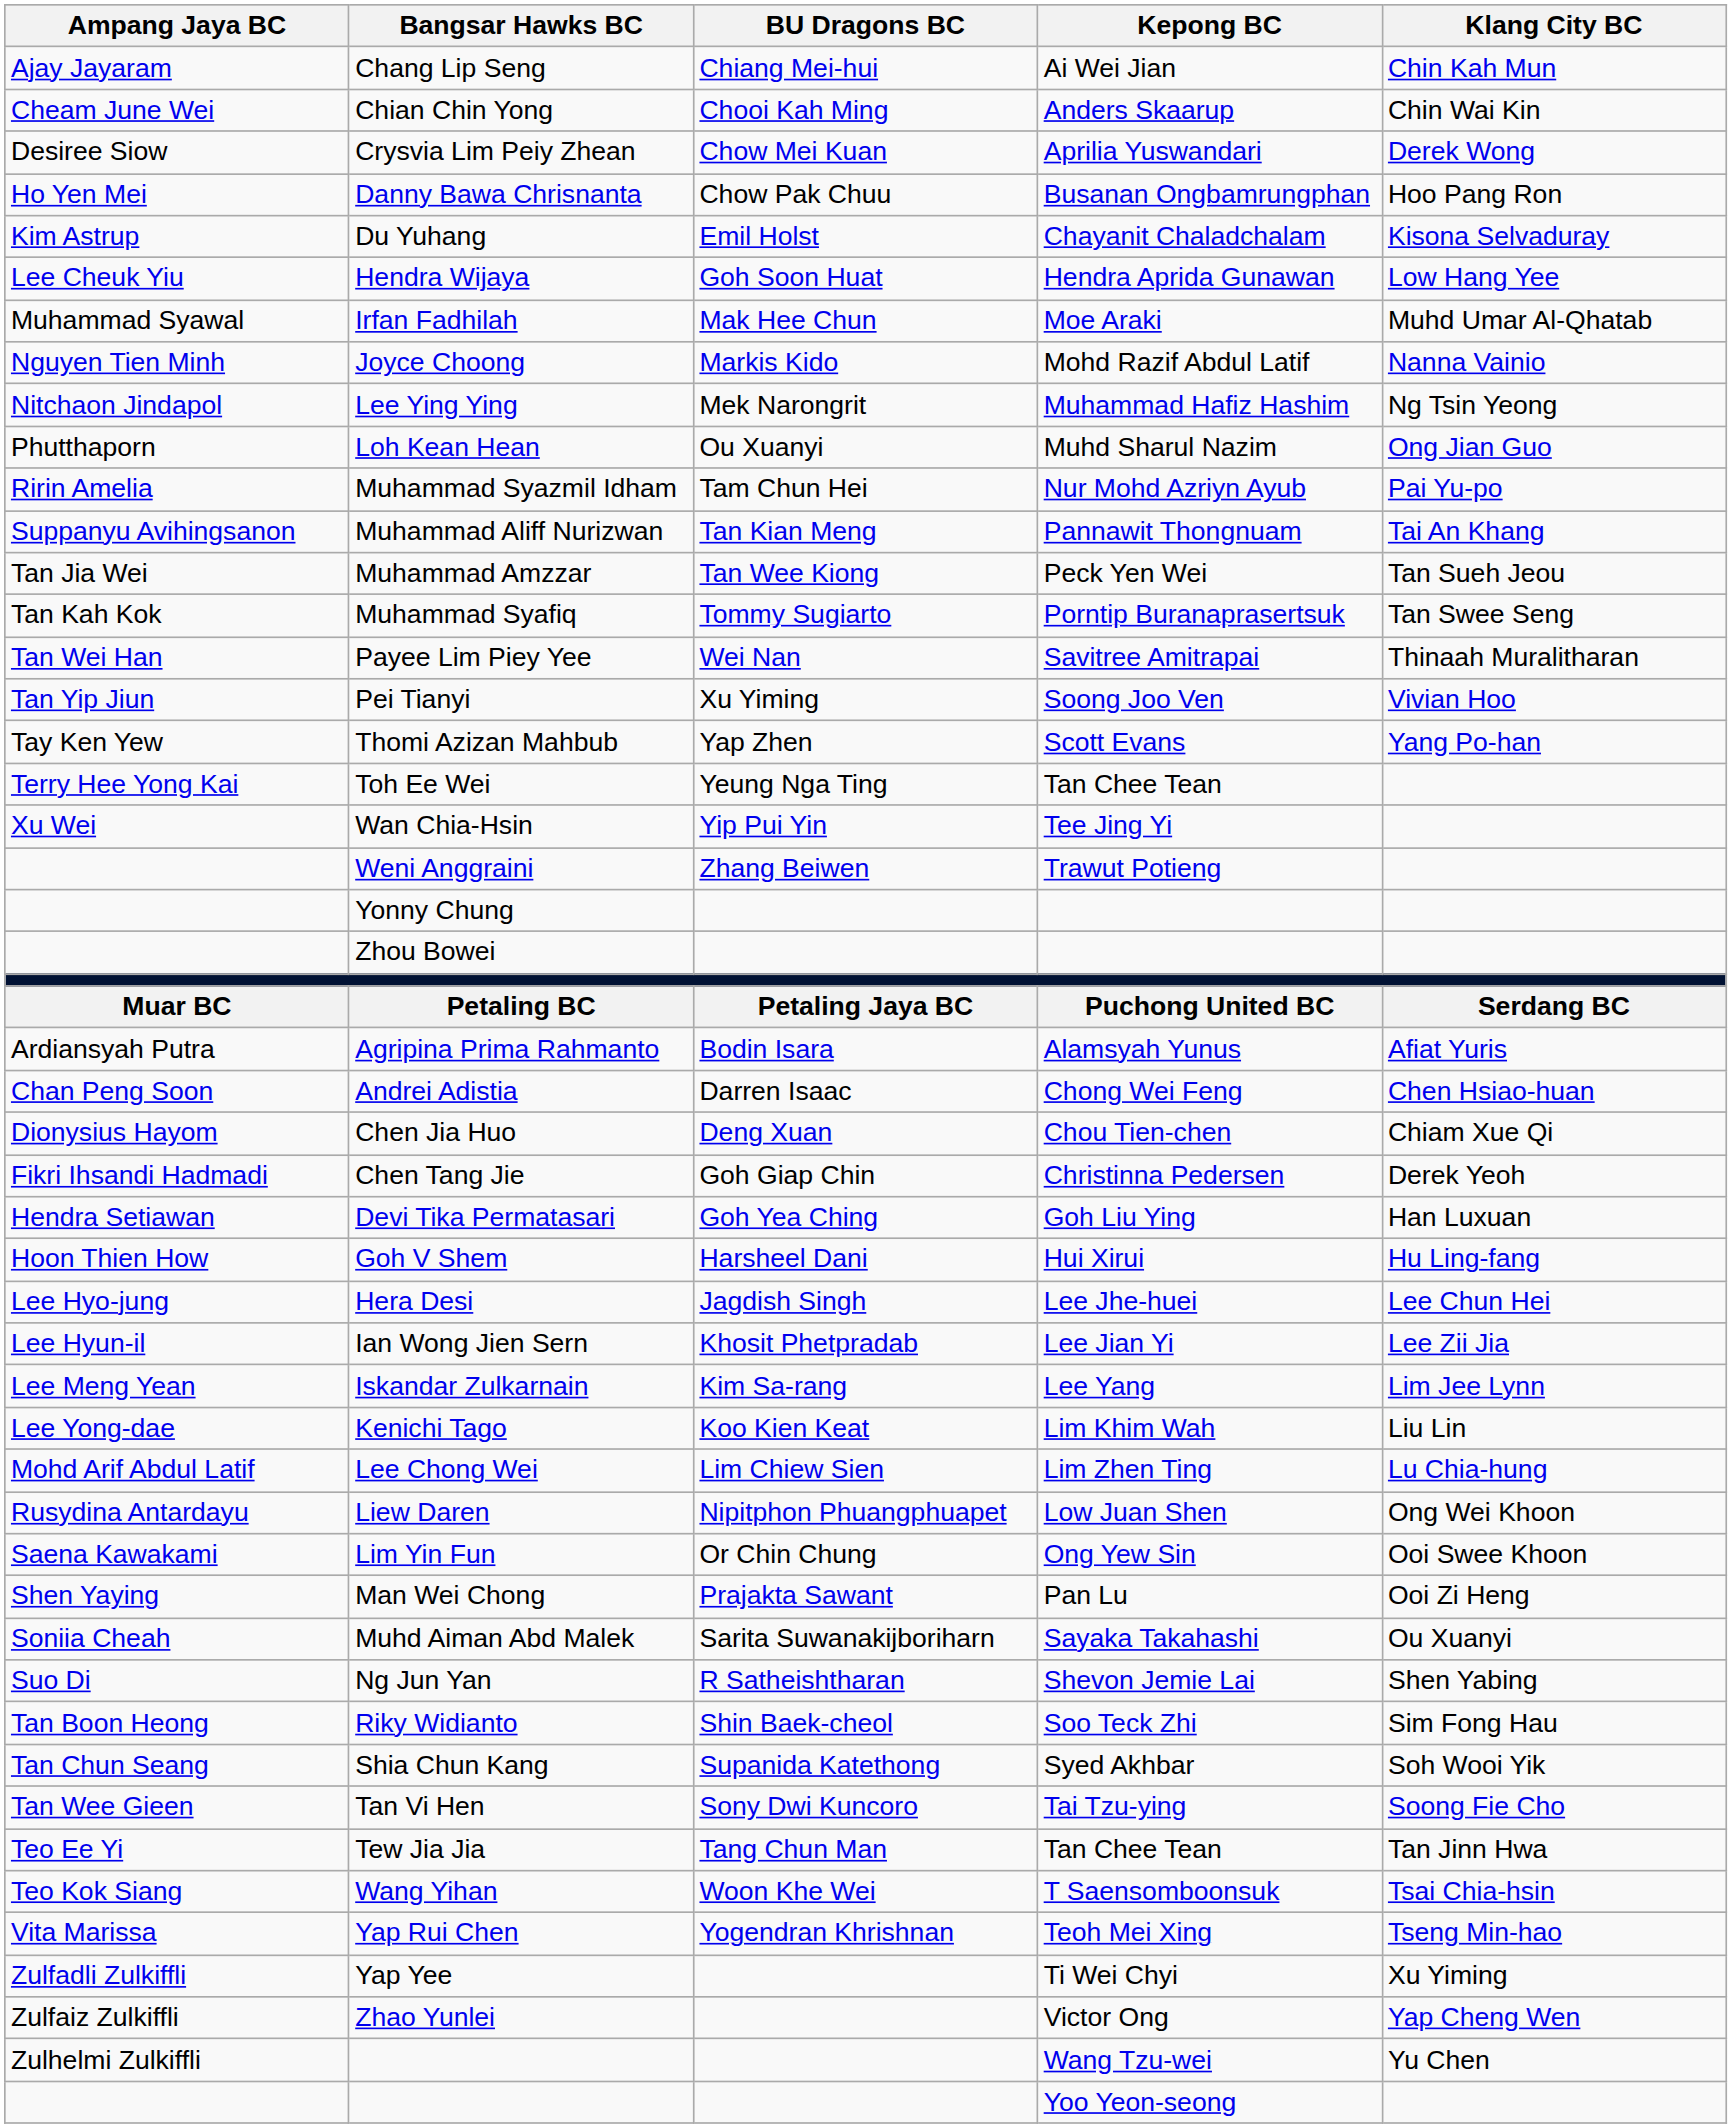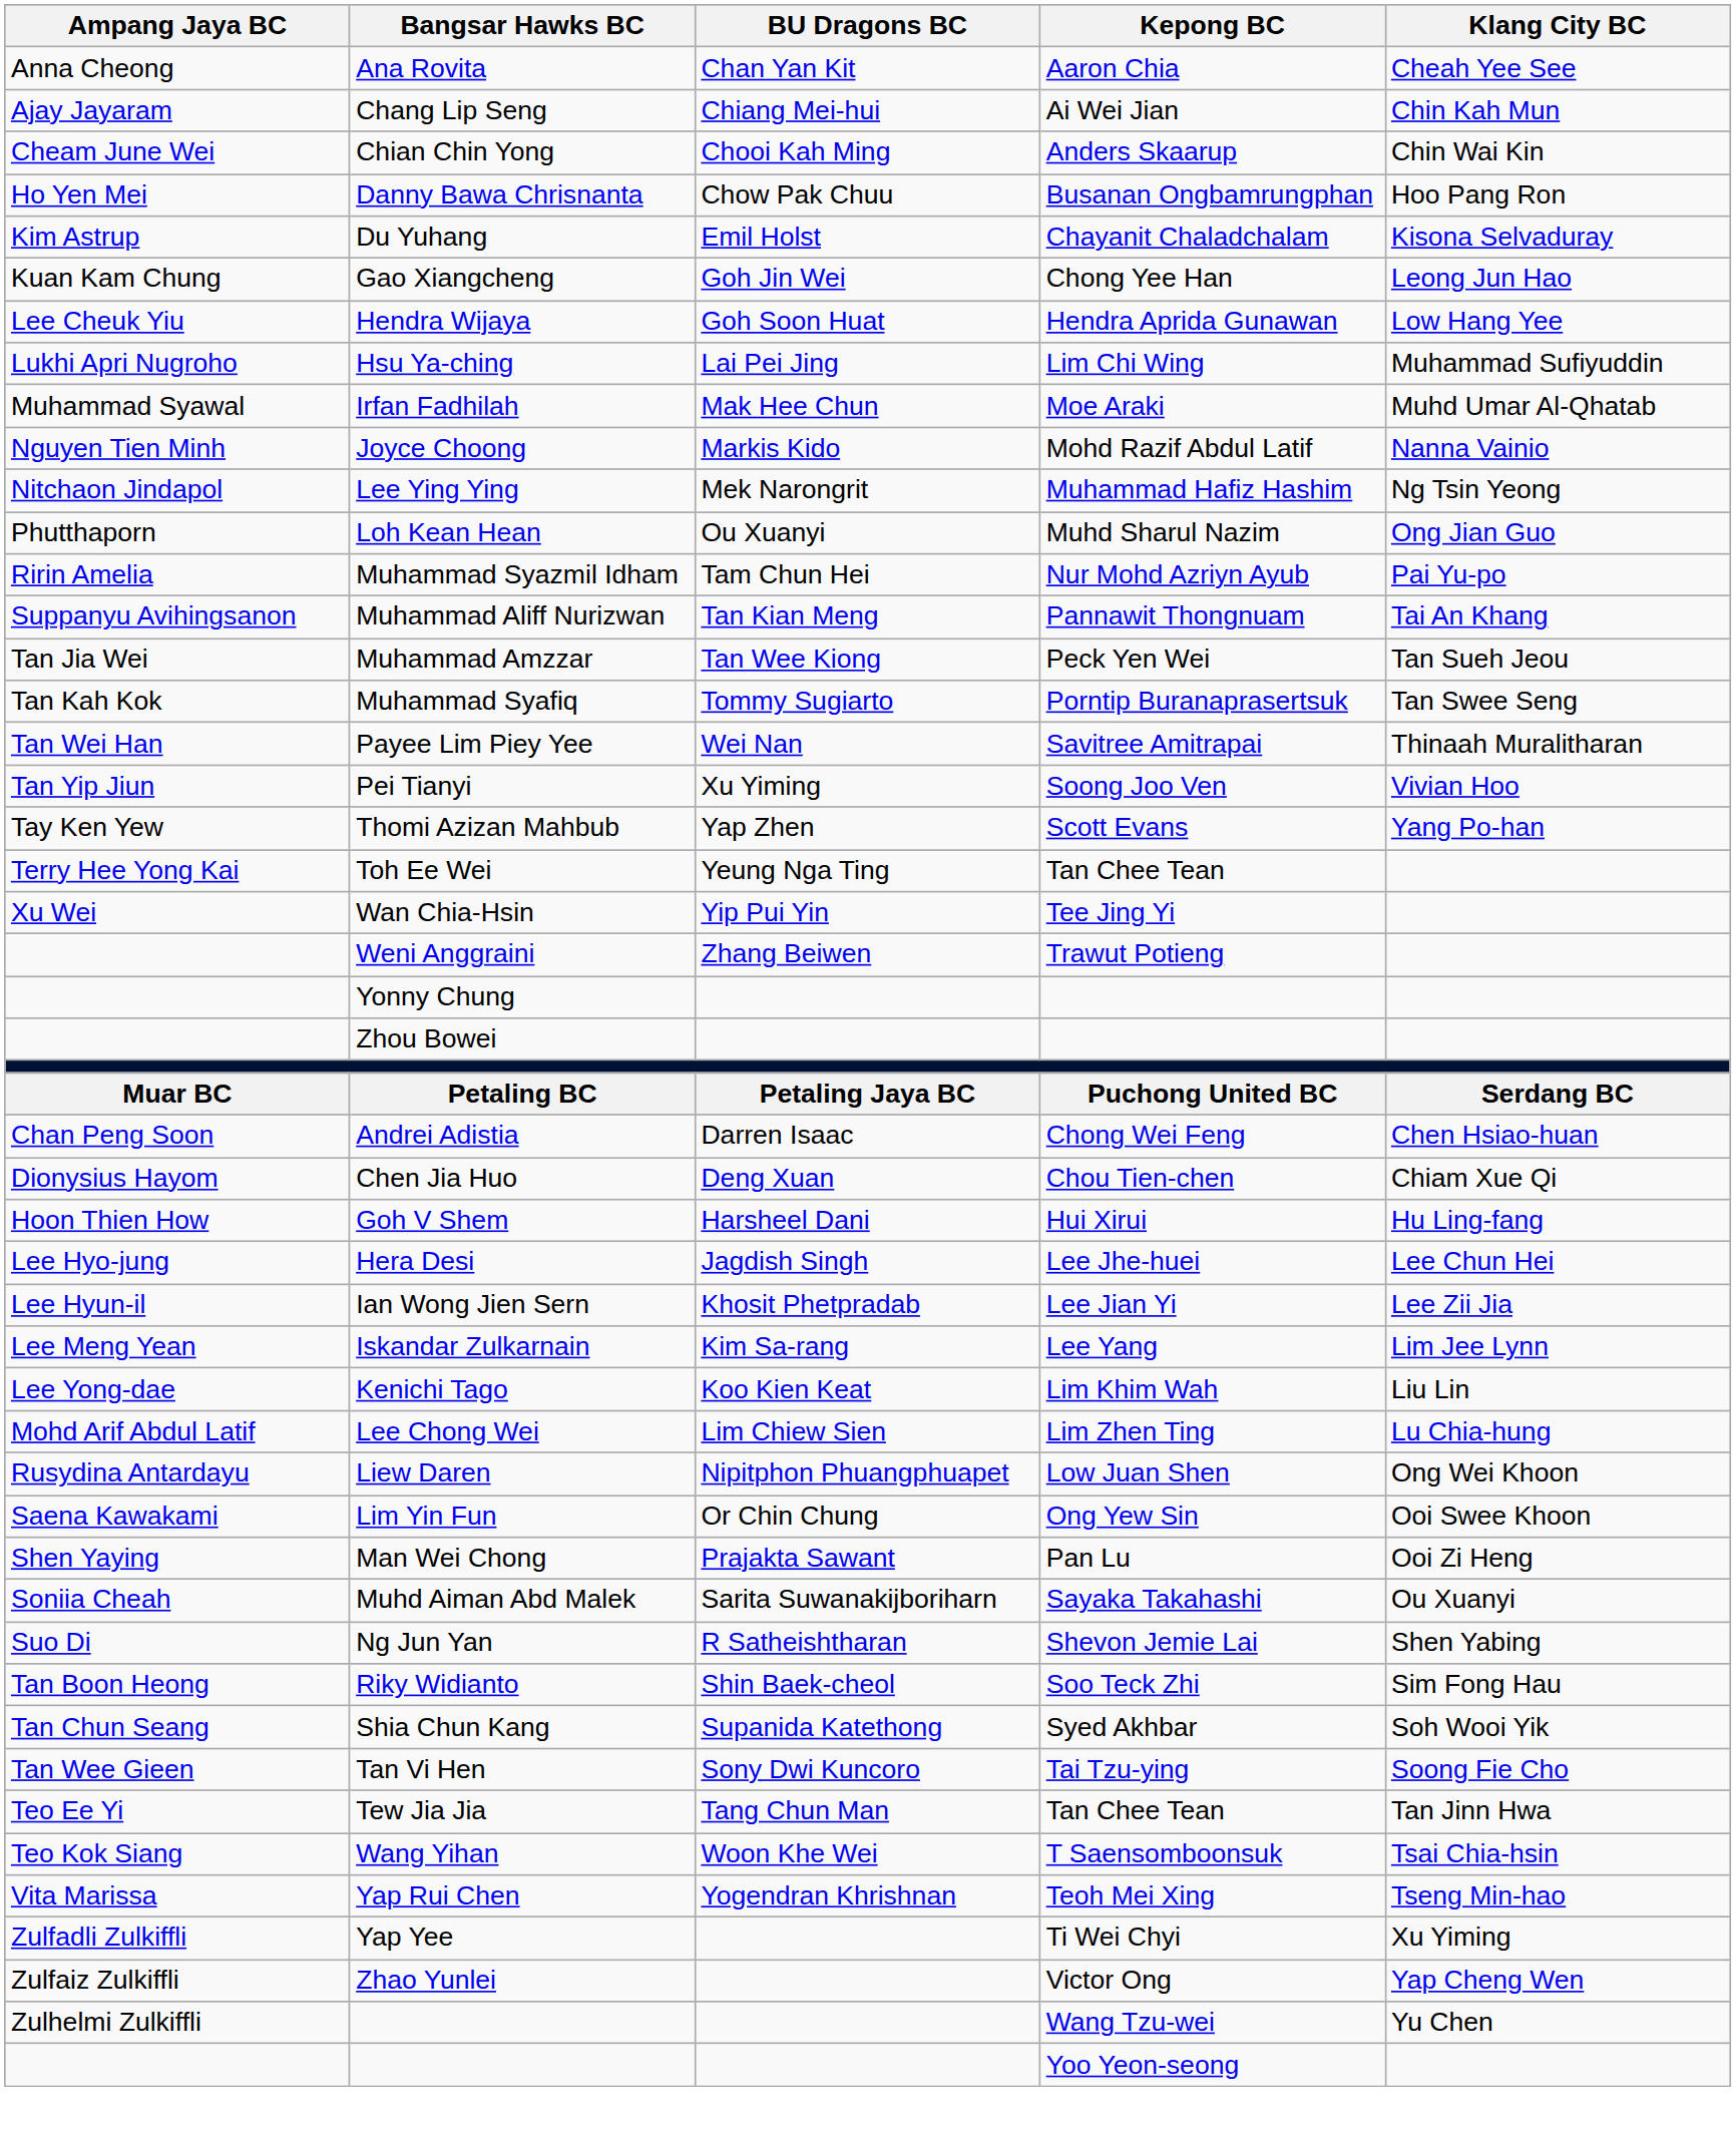+ row: Anna Cheong | Ana Rovita | Chan Yan Kit | Aaron Chia | Cheah Yee See
- row: Desiree Siow | Crysvia Lim Peiy Zhean | Chow Mei Kuan | Aprilia Yuswandari | Derek Wong
+ row: Kuan Kam Chung | Gao Xiangcheng | Goh Jin Wei | Chong Yee Han | Leong Jun Hao
+ row: Lukhi Apri Nugroho | Hsu Ya-ching | Lai Pei Jing | Lim Chi Wing | Muhammad Sufiyuddin
- row: Ardiansyah Putra | Agripina Prima Rahmanto | Bodin Isara | Alamsyah Yunus | Afiat Yuris
- row: Fikri Ihsandi Hadmadi | Chen Tang Jie | Goh Giap Chin | Christinna Pedersen | Derek Yeoh
- row: Hendra Setiawan | Devi Tika Permatasari | Goh Yea Ching | Goh Liu Ying | Han Luxuan
